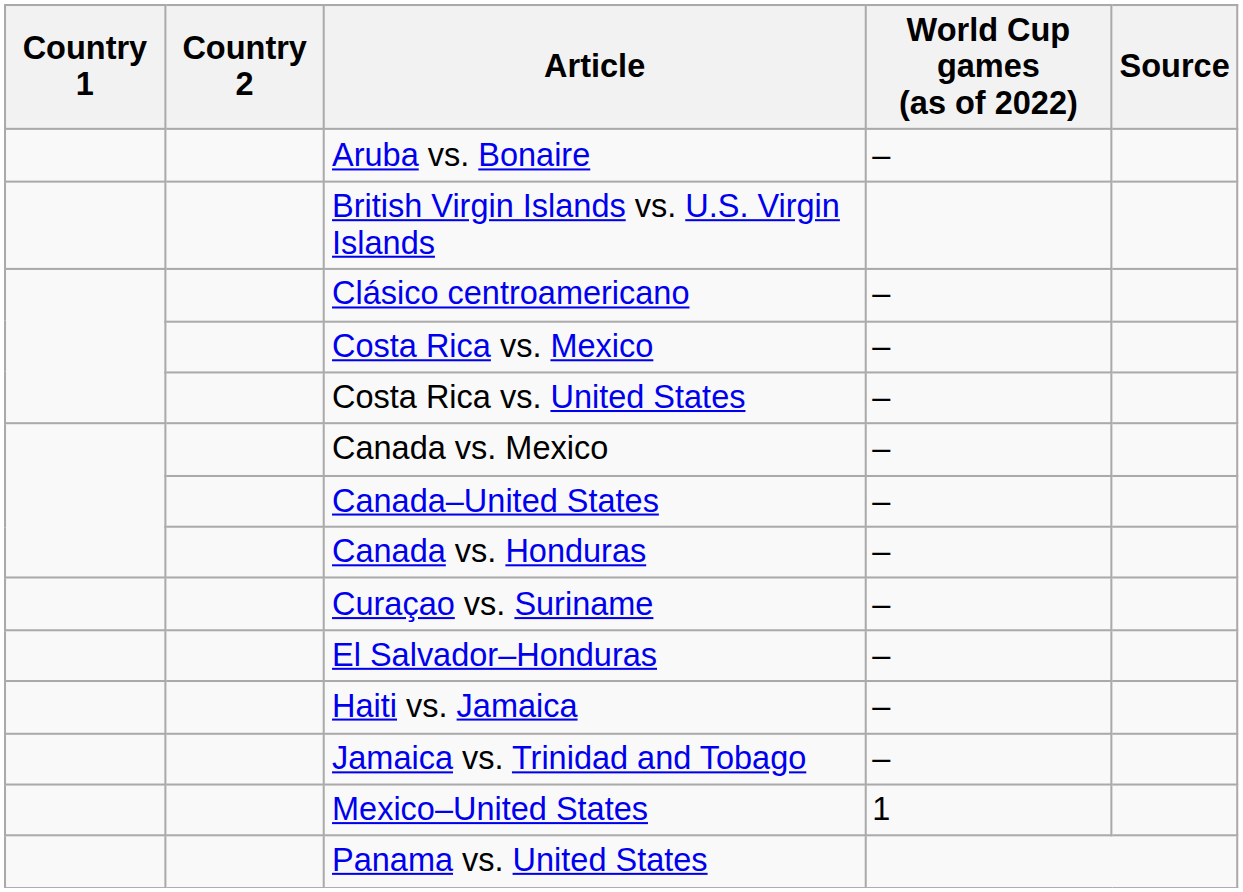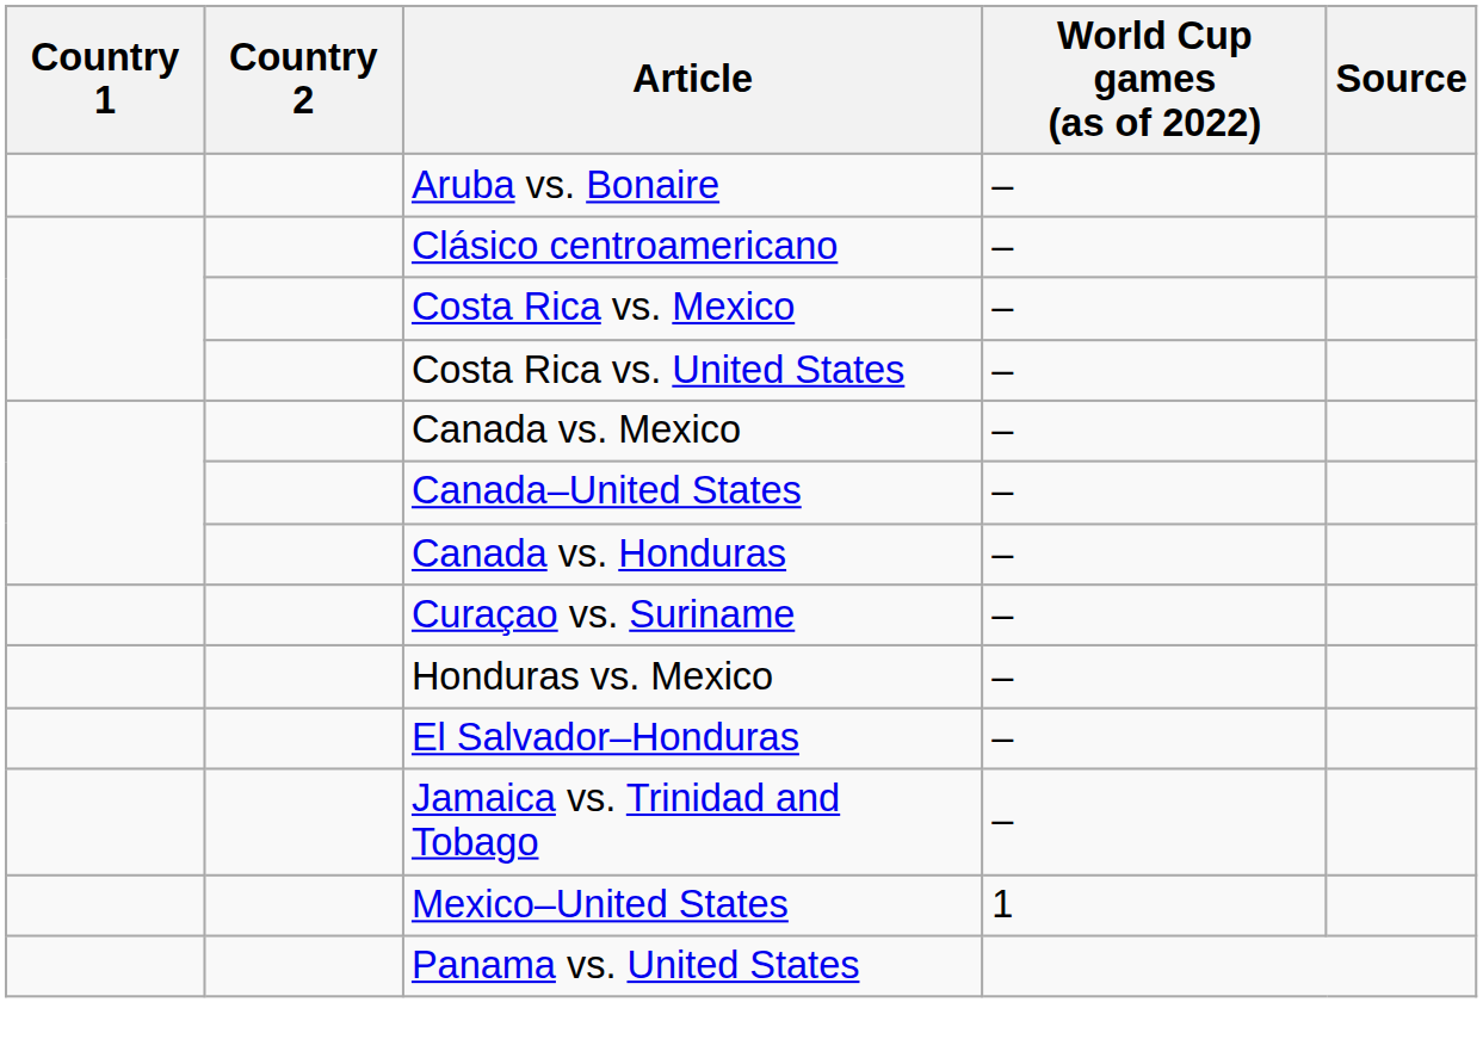- row: British Virgin Islands vs. U.S. Virgin Islands
+ row: Honduras vs. Mexico | –
- row: Haiti vs. Jamaica | –
